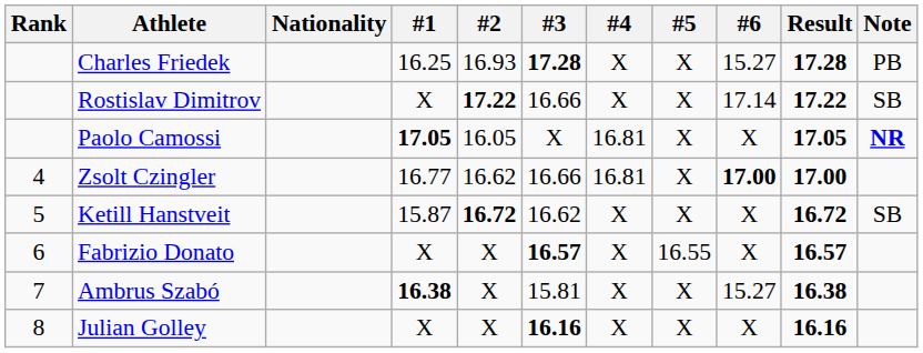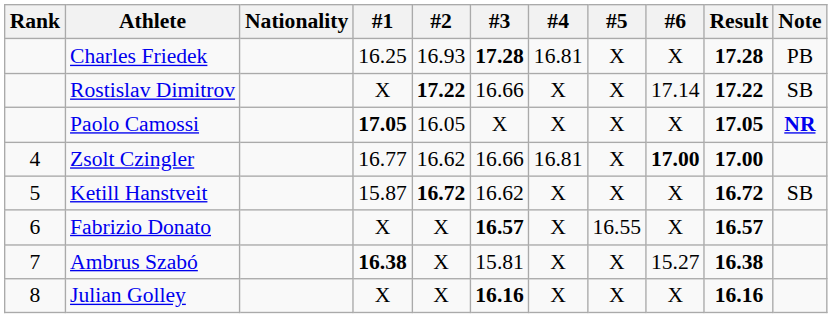Charles Friedek | #4: X -> 16.81
Charles Friedek | #6: 15.27 -> X
Paolo Camossi | #4: 16.81 -> X
